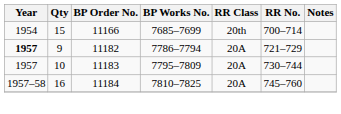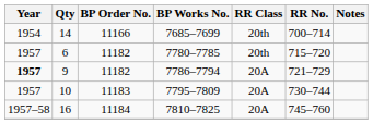7685–7699 | Qty: 15 -> 14
+ row: 1957 | 6 | 11182 | 7780–7785 | 20th | 715–720
